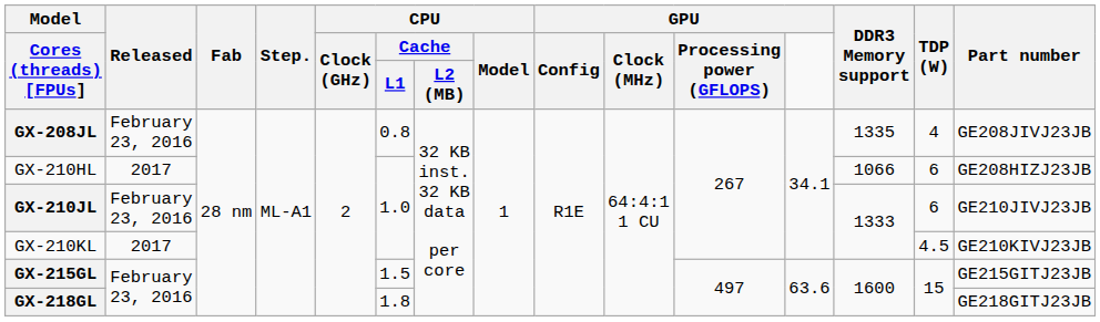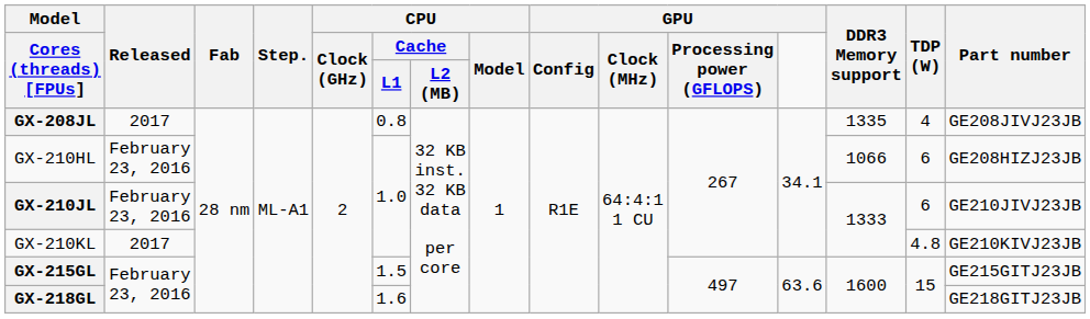GX-208JL | Released: February 23, 2016 -> 2017
GX-210HL | Released: 2017 -> February 23, 2016
GX-210KL | TDP (W): 4.5 -> 4.8
GX-218GL | CPU / Cache / L1: 1.8 -> 1.6
